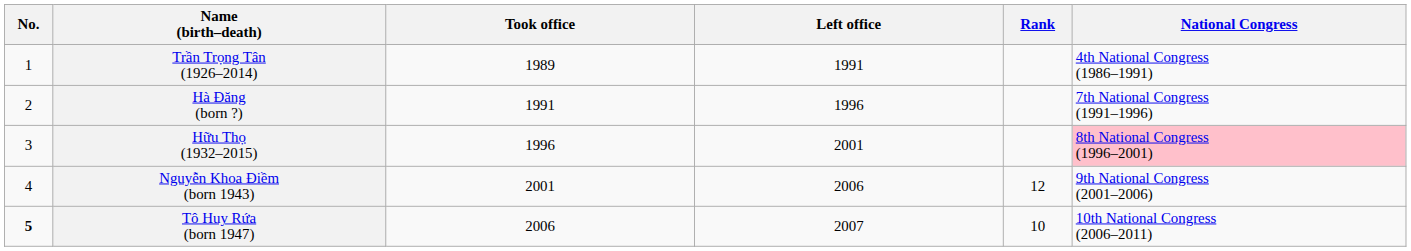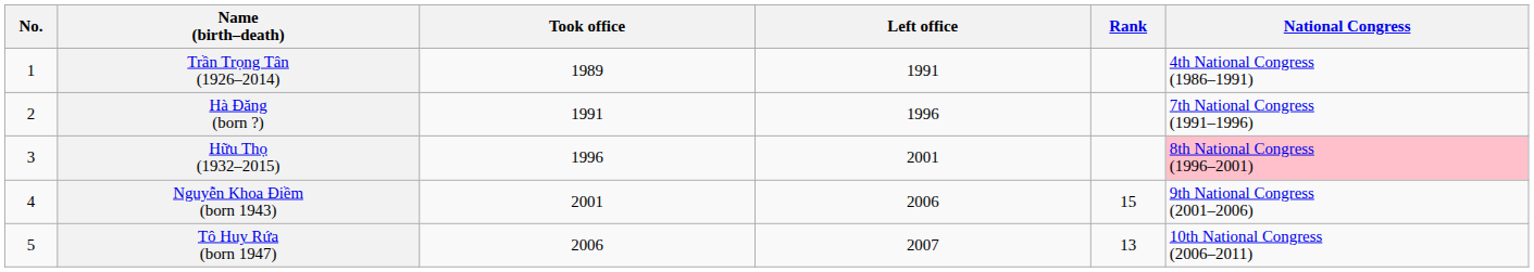Nguyễn Khoa Điềm (born 1943) | Rank: 12 -> 15
Tô Huy Rứa (born 1947) | No.: bold -> normal
Tô Huy Rứa (born 1947) | Rank: 10 -> 13
